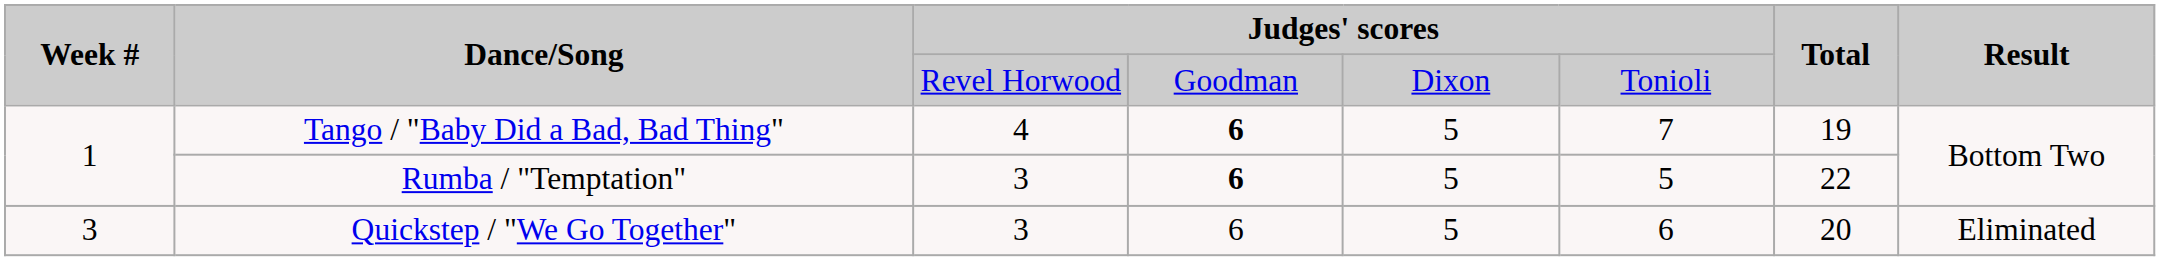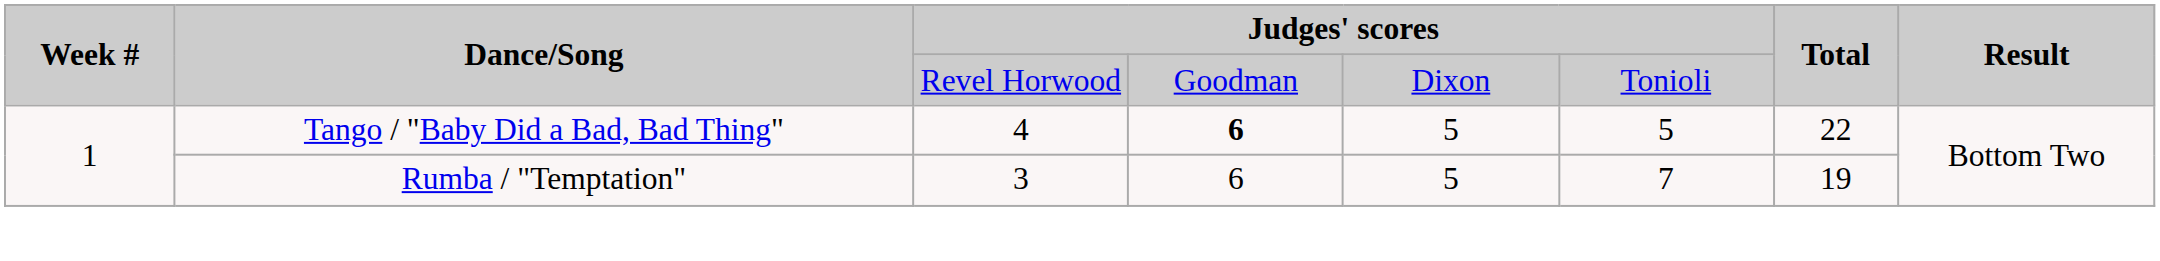Tango / "Baby Did a Bad, Bad Thing" | column 6: 7 -> 5
Tango / "Baby Did a Bad, Bad Thing" | Total: 19 -> 22
Rumba / "Temptation" | column 4: bold -> normal
Rumba / "Temptation" | column 6: 5 -> 7
Rumba / "Temptation" | Total: 22 -> 19
- row: 3 | Quickstep / "We Go Together" | 3 | 6 | 5 | 6 | 20 | Eliminated
